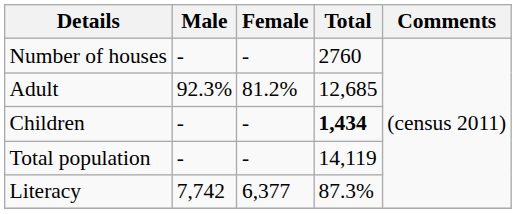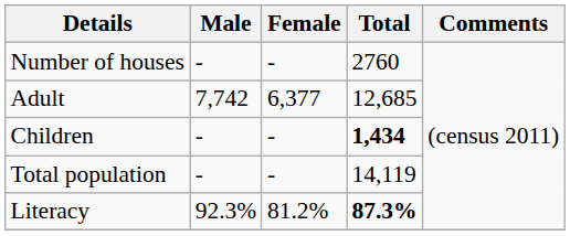Adult | Male: 92.3% -> 7,742
Adult | Female: 81.2% -> 6,377
Literacy | Male: 7,742 -> 92.3%
Literacy | Female: 6,377 -> 81.2%
Literacy | Total: normal -> bold
